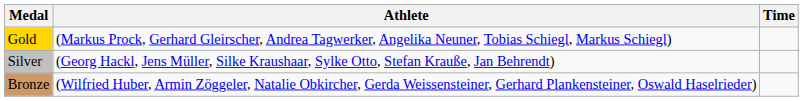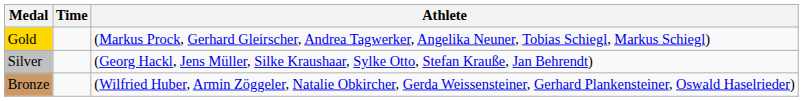columns swapped: Athlete <-> Time
